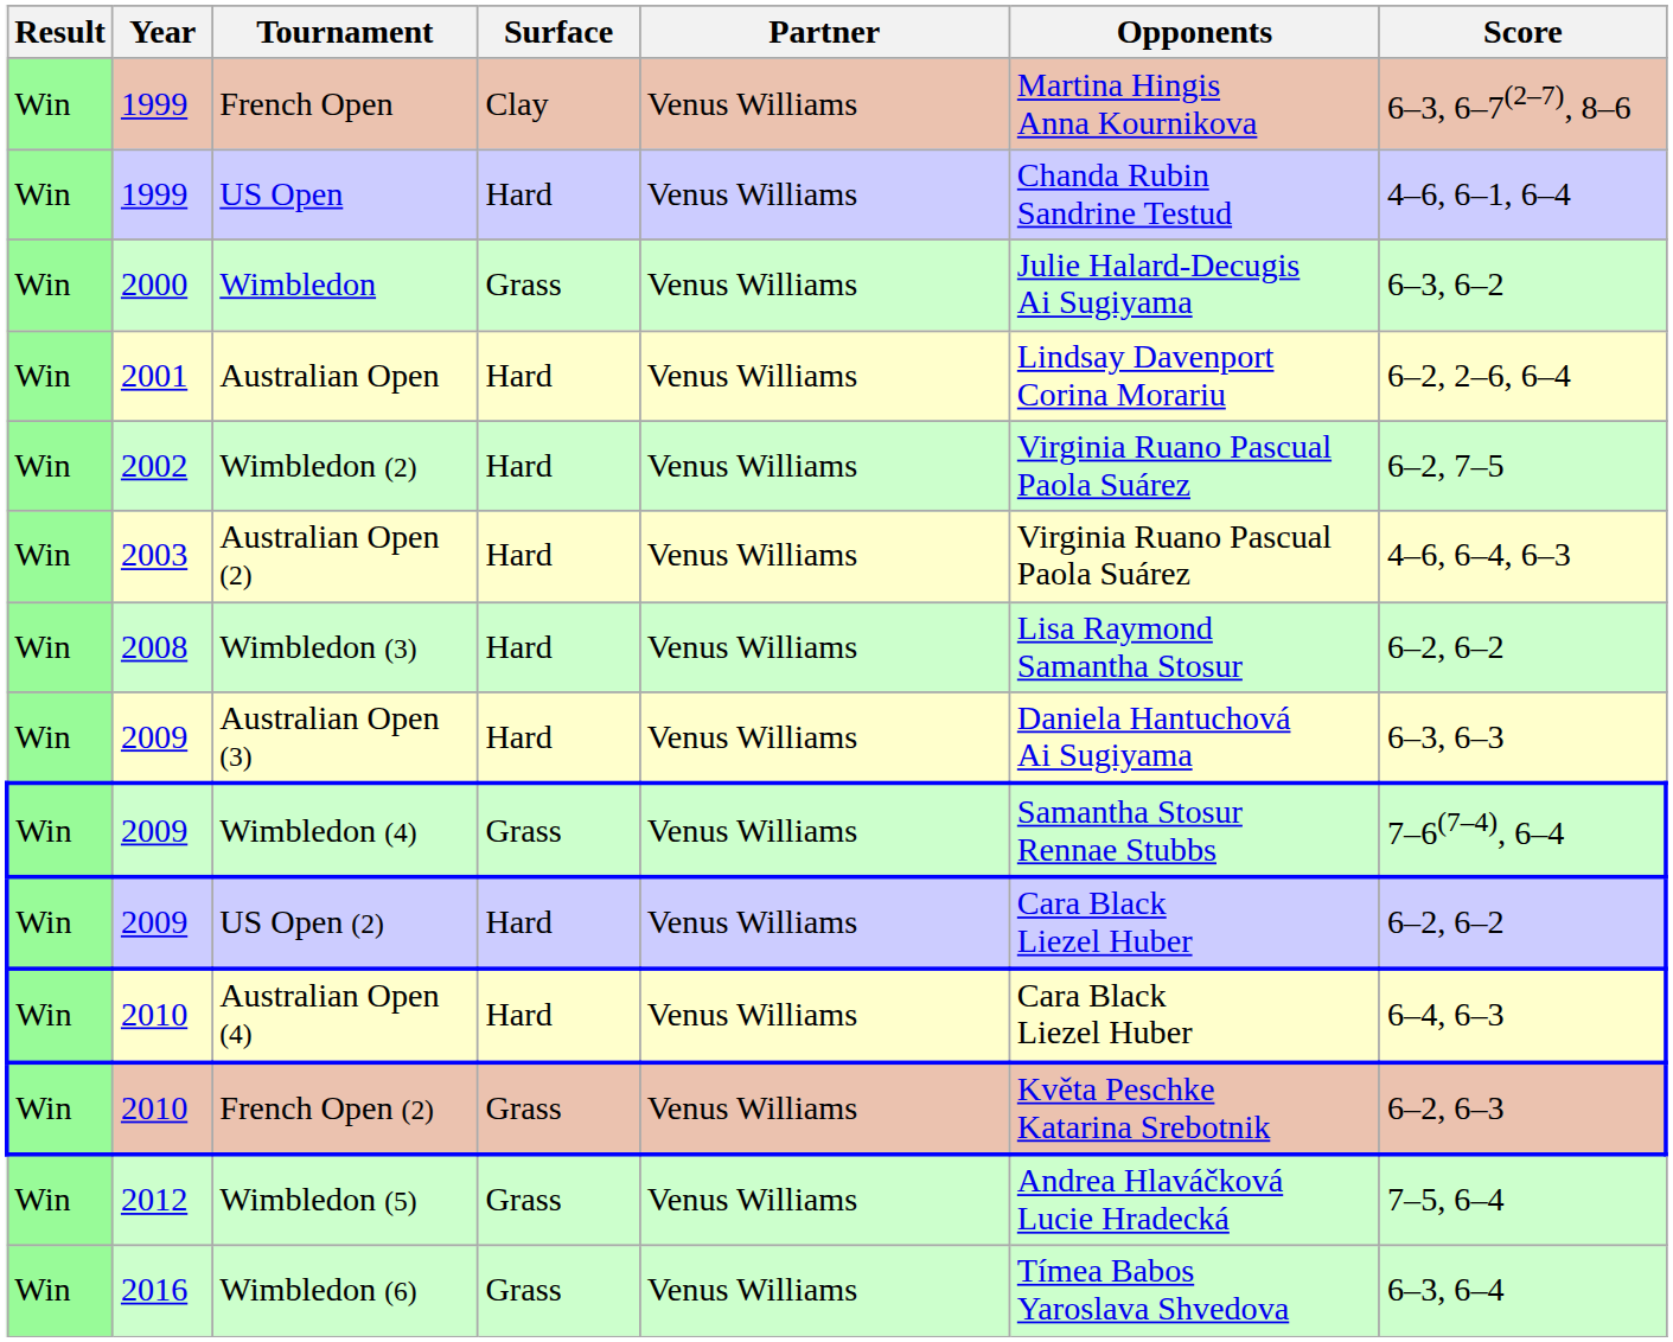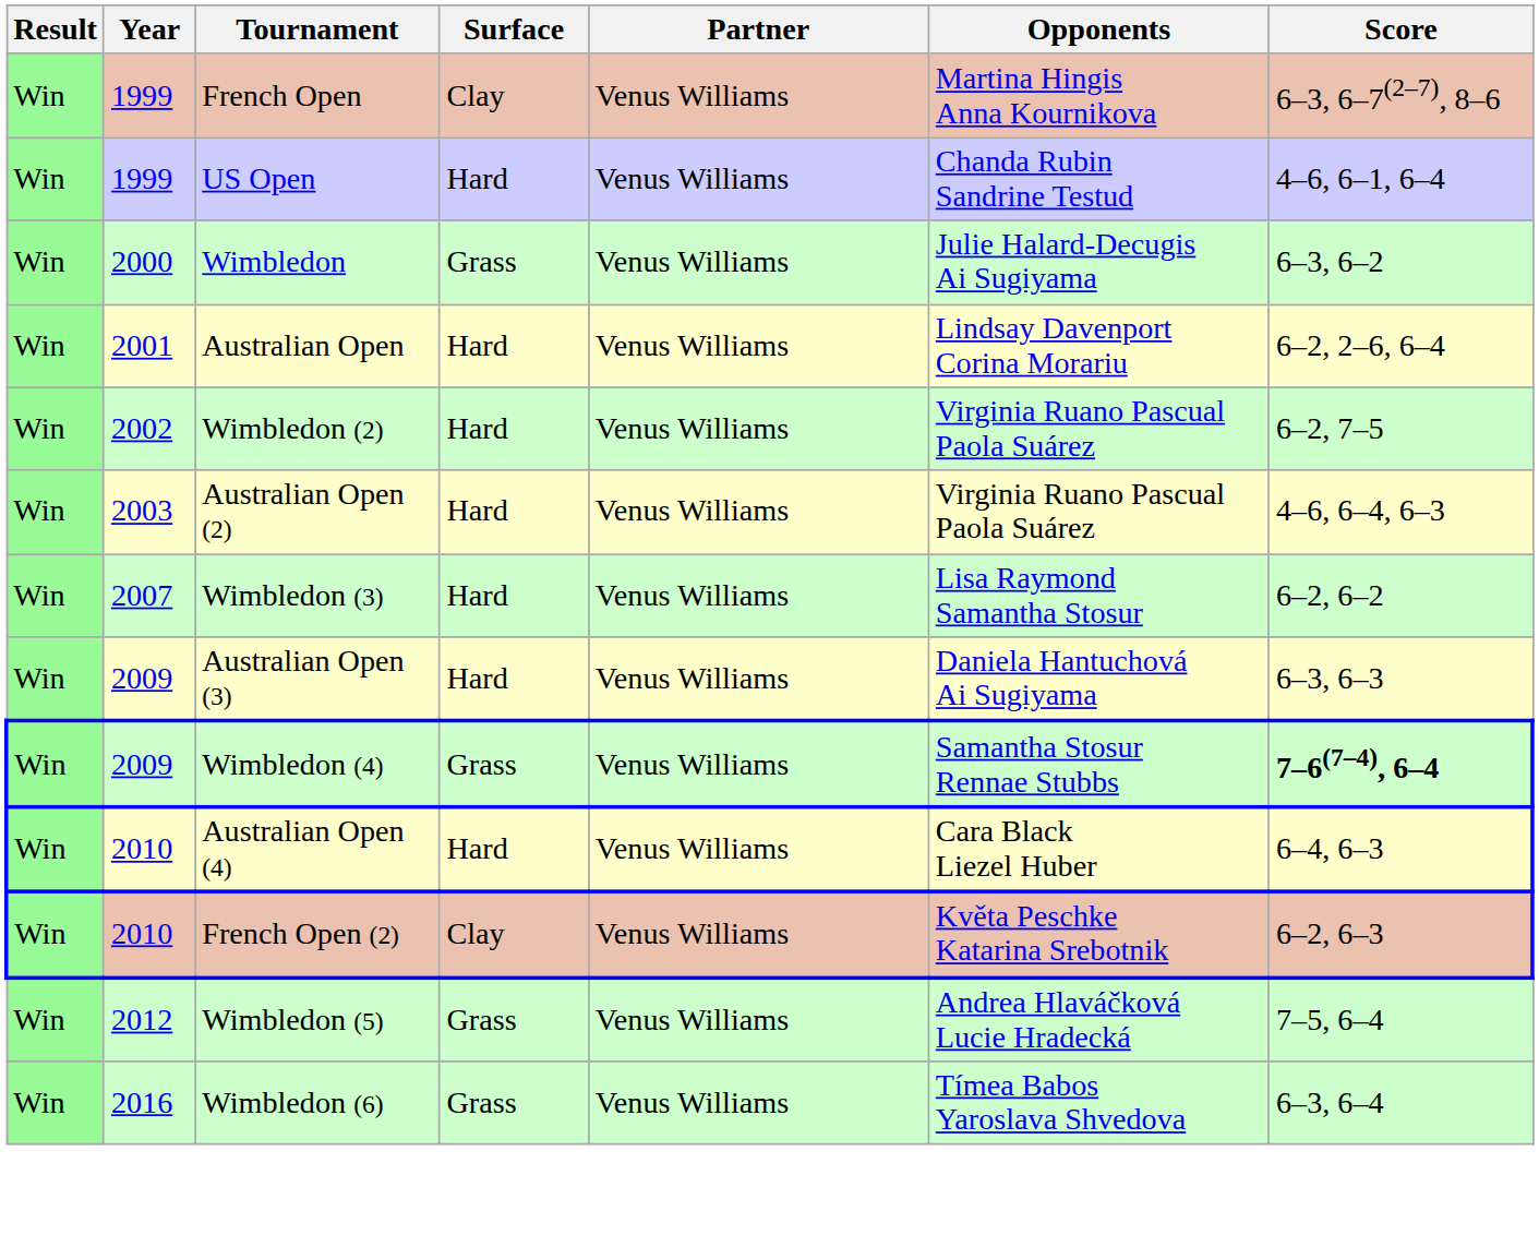Wimbledon (3) | Year: 2008 -> 2007
Wimbledon (4) | Score: normal -> bold
- row: Win | 2009 | US Open (2) | Hard | Venus Williams | Cara Black Liezel Huber | 6–2, 6–2
French Open (2) | Surface: Grass -> Clay
